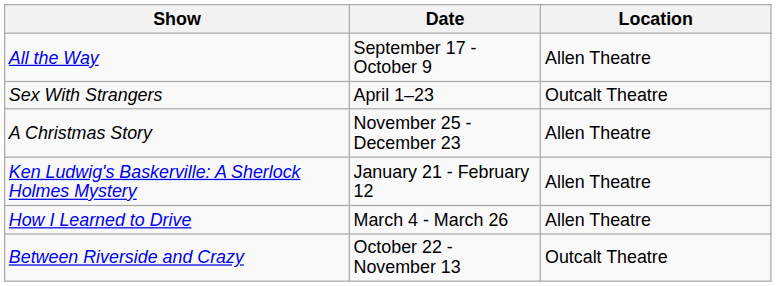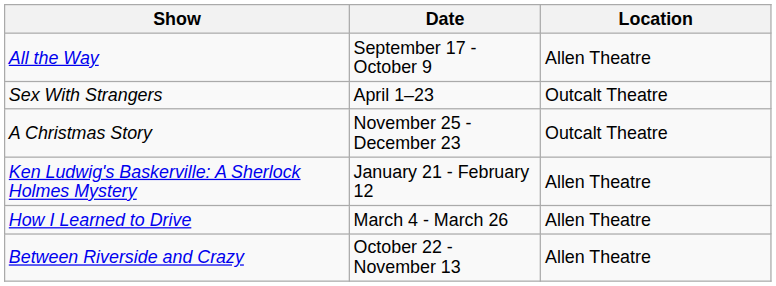A Christmas Story | Location: Allen Theatre -> Outcalt Theatre
Between Riverside and Crazy | Location: Outcalt Theatre -> Allen Theatre
